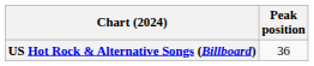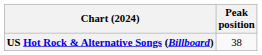US Hot Rock & Alternative Songs (Billboard) | Peak position: 36 -> 38
